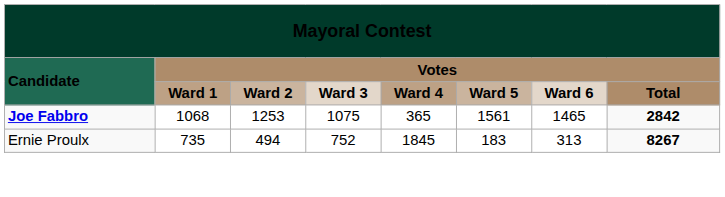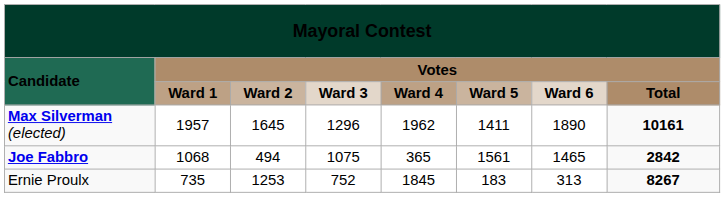+ row: Max Silverman (elected) | 1957 | 1645 | 1296 | 1962 | 1411 | 1890 | 10161
1068 | column 3: 1253 -> 494
735 | column 3: 494 -> 1253
